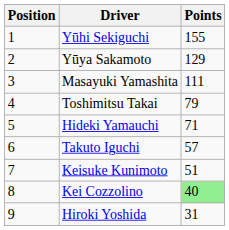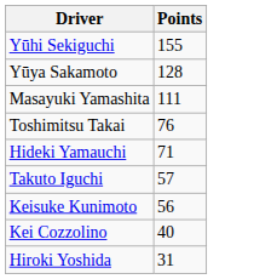- column: Position | 1 | 2 | 3 | 4 | 5 | 6 | 7 | 8 | 9
Yūya Sakamoto | Points: 129 -> 128
Toshimitsu Takai | Points: 79 -> 76
Keisuke Kunimoto | Points: 51 -> 56
Kei Cozzolino | Points: lightgreen background -> no background
